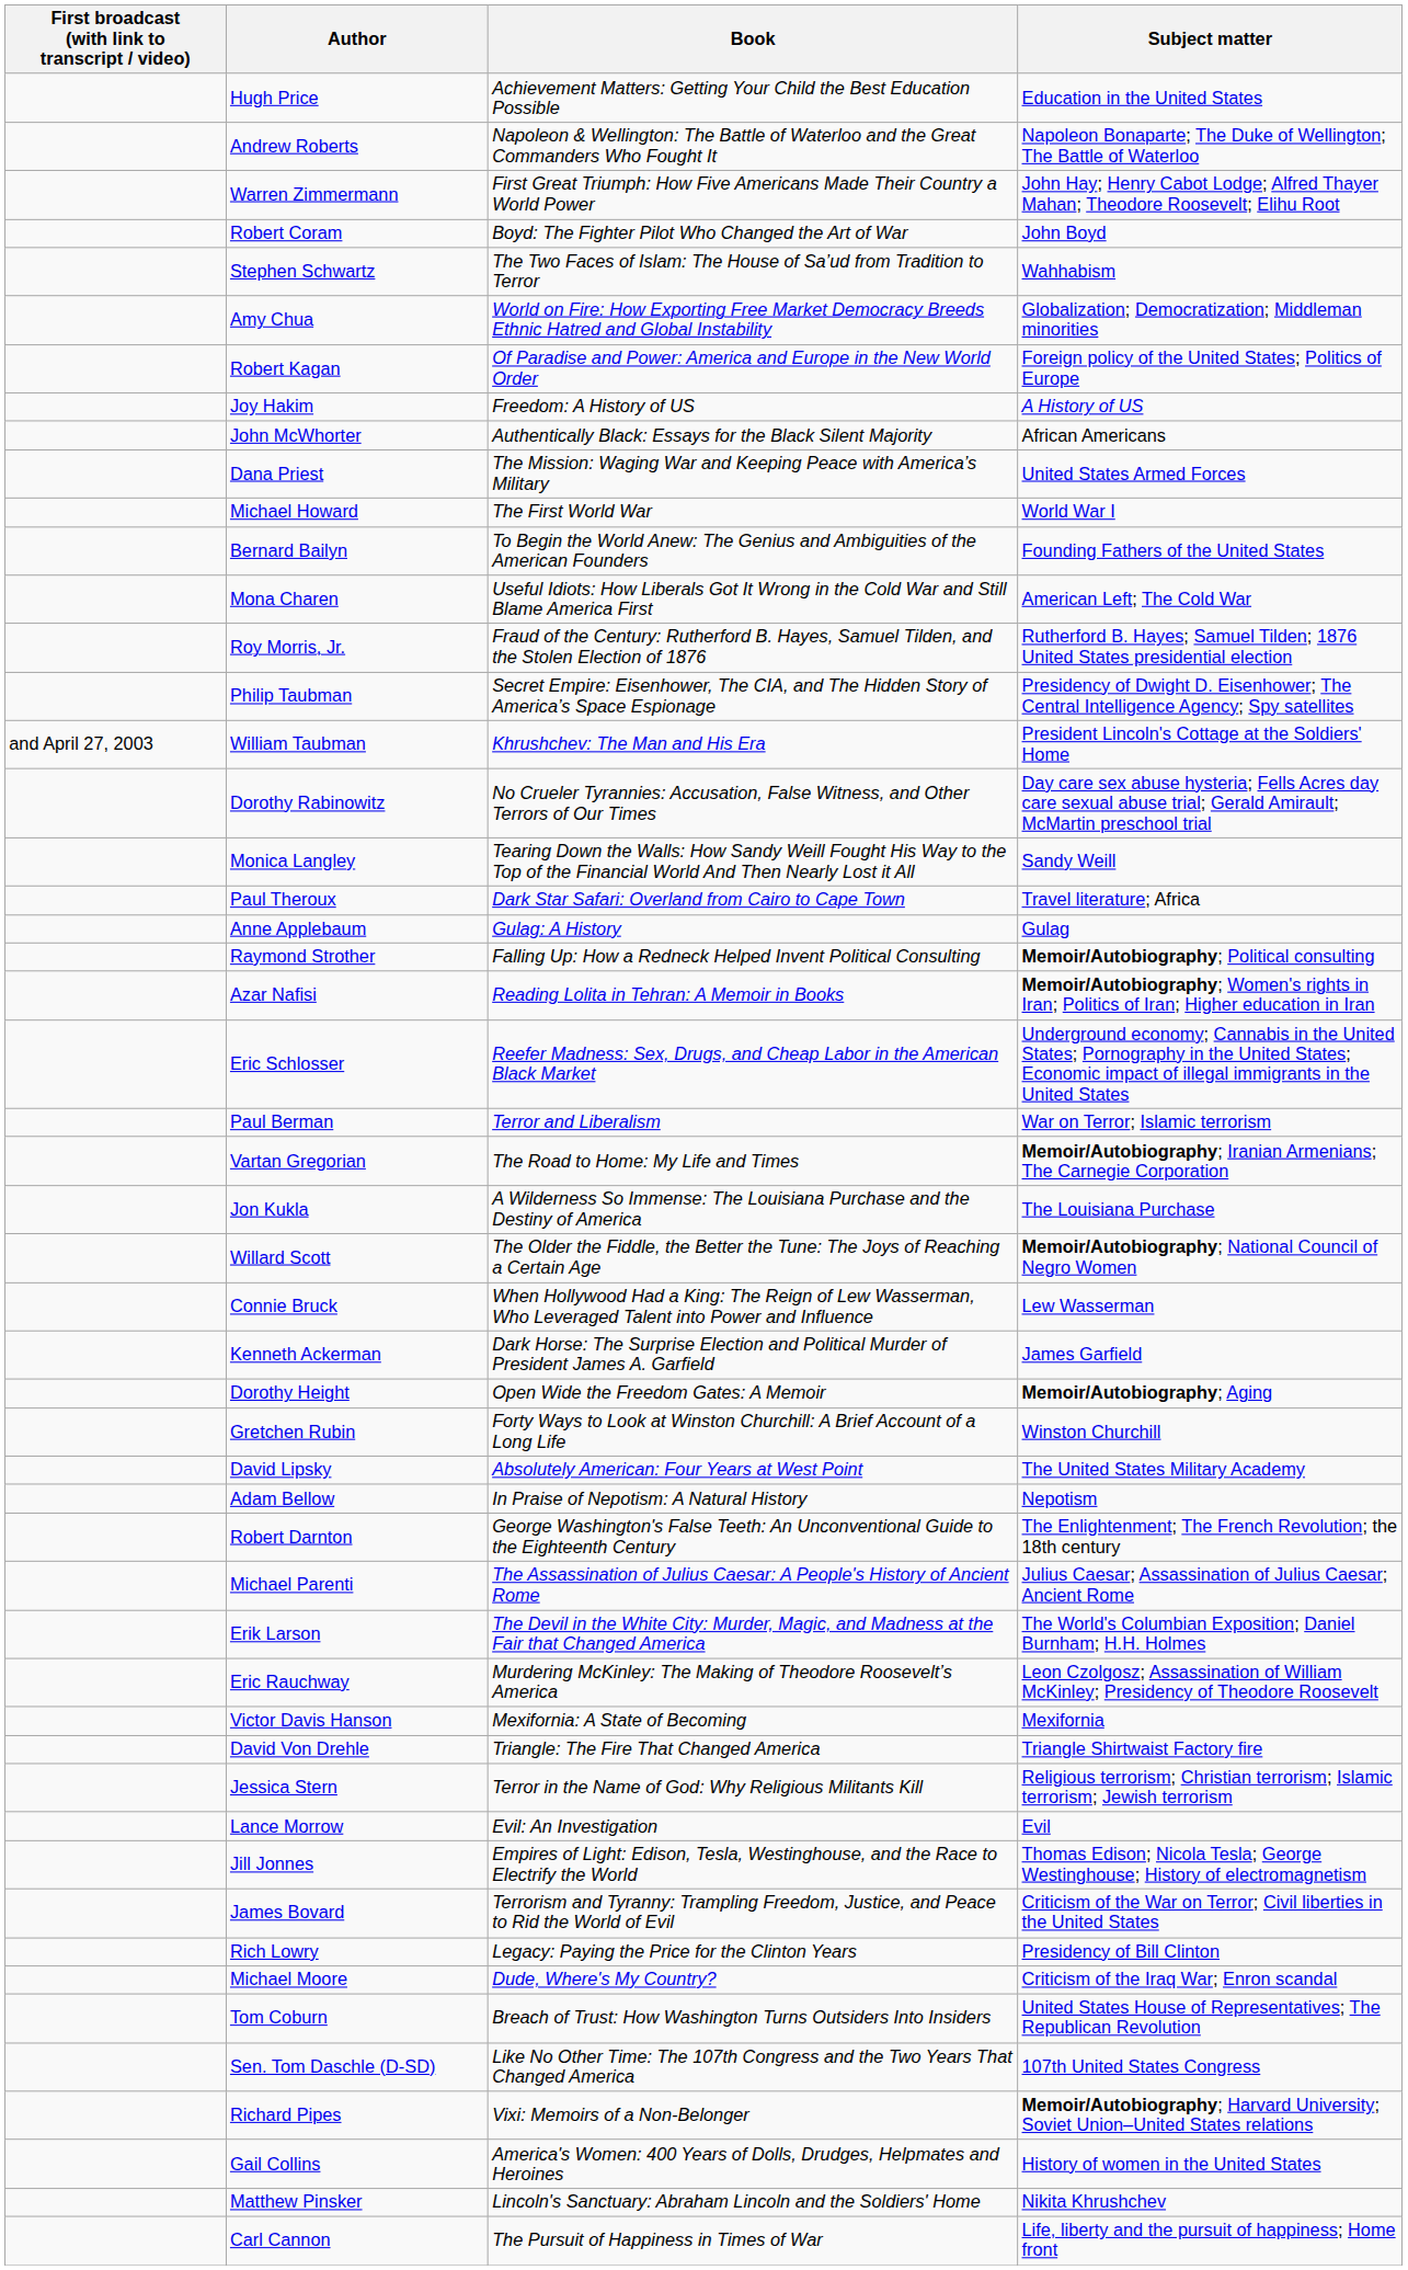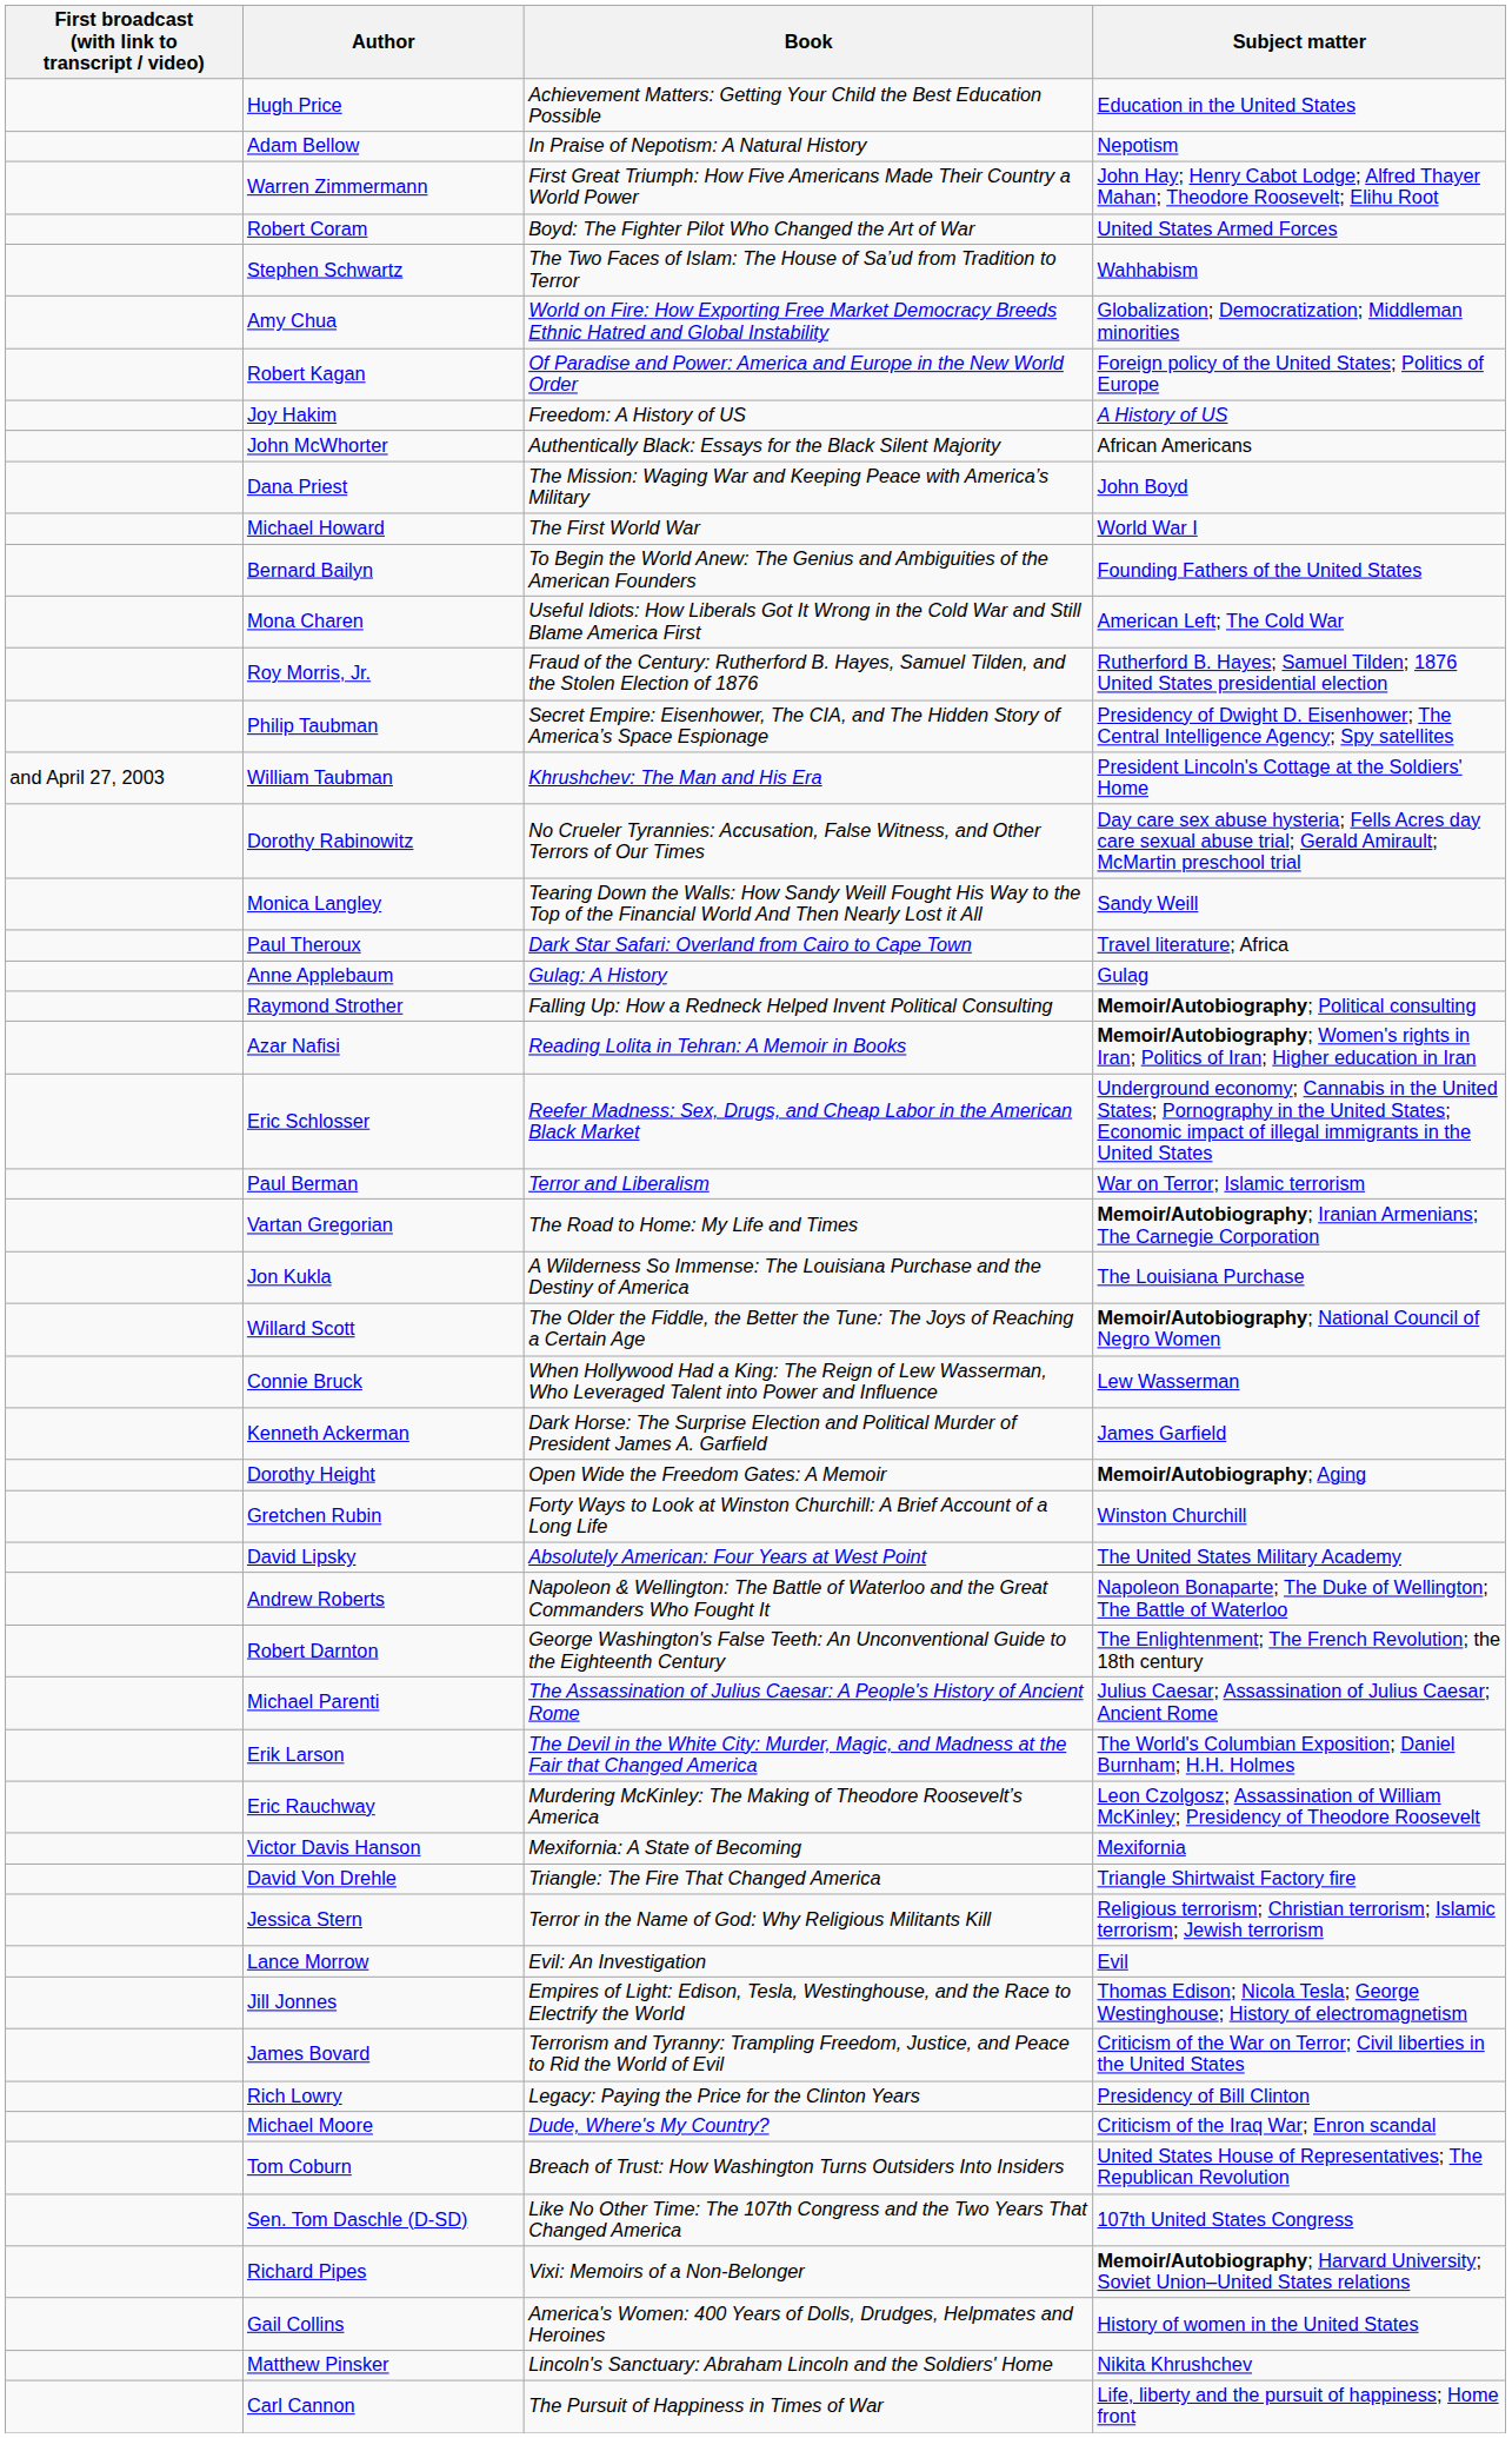rows swapped: Andrew Roberts <-> Adam Bellow
Robert Coram | Subject matter: John Boyd -> United States Armed Forces
Dana Priest | Subject matter: United States Armed Forces -> John Boyd
